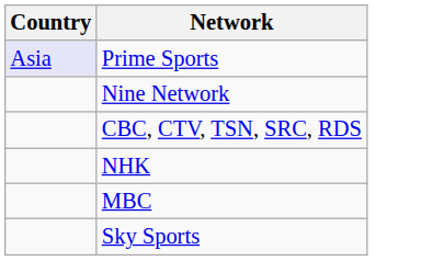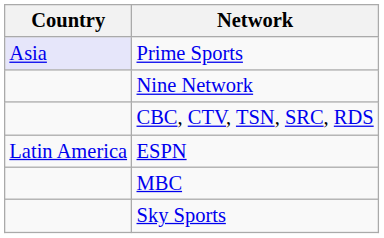- row: NHK
+ row: Latin America | ESPN
